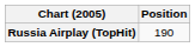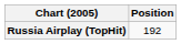Russia Airplay (TopHit) | Position: 190 -> 192
